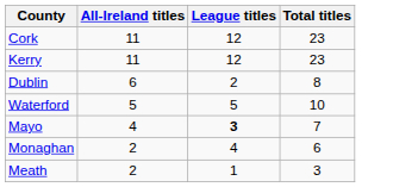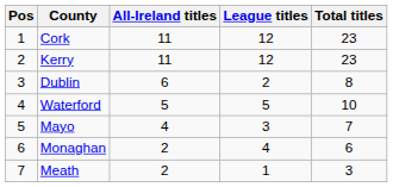+ column: Pos | 1 | 2 | 3 | 4 | 5 | 6 | 7
Mayo | League titles: bold -> normal
